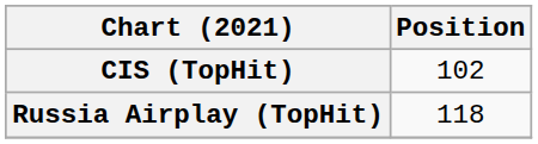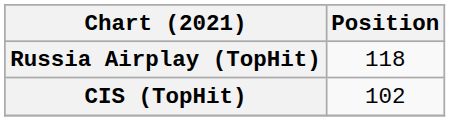rows swapped: CIS (TopHit) <-> Russia Airplay (TopHit)
